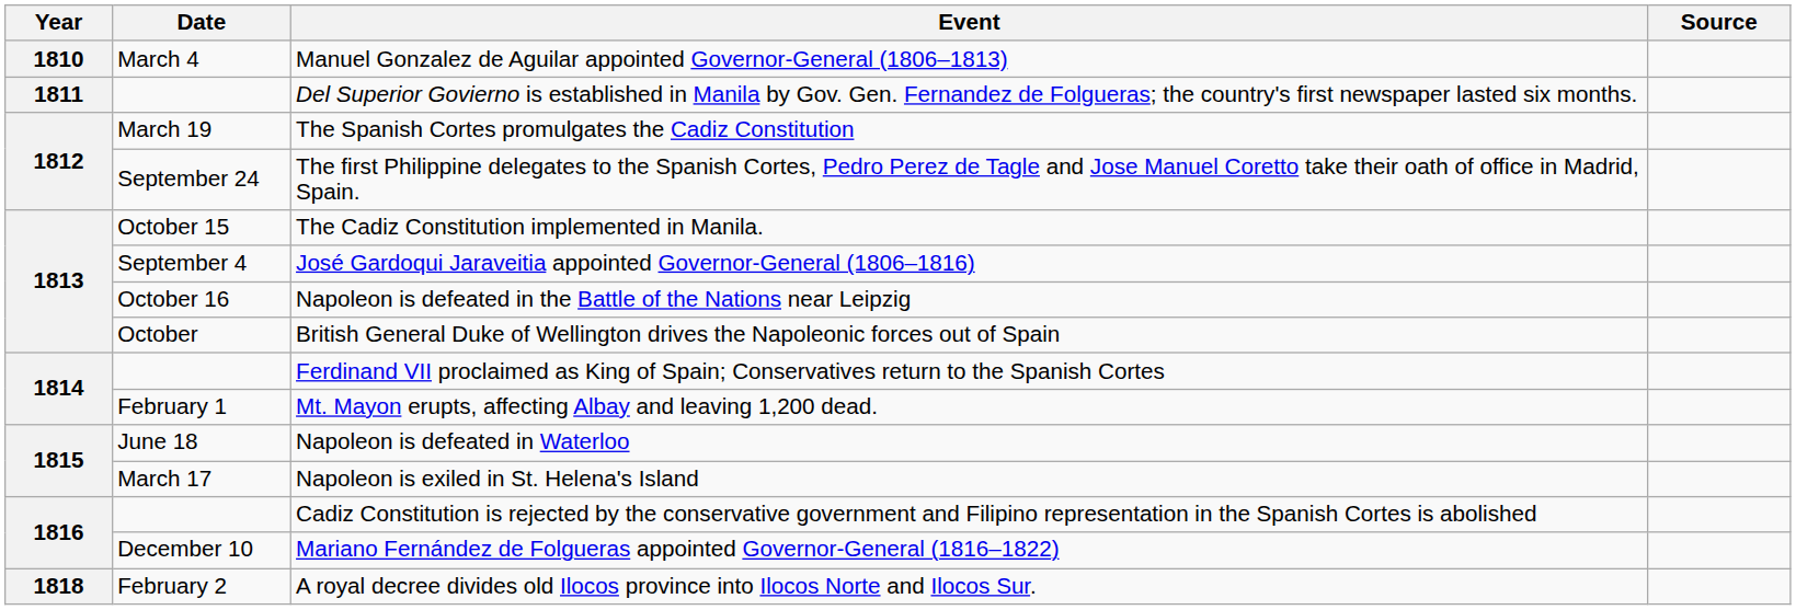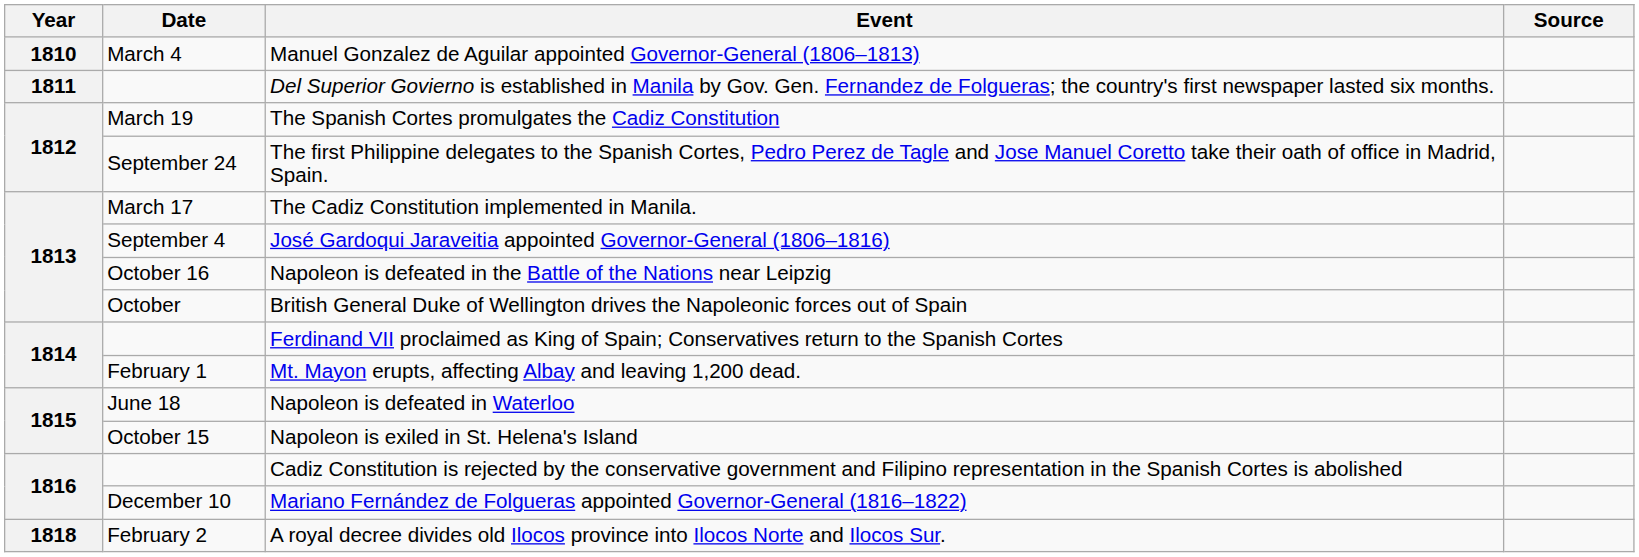The Cadiz Constitution implemented in Manila. | Date: October 15 -> March 17
Napoleon is exiled in St. Helena's Island | Date: March 17 -> October 15
